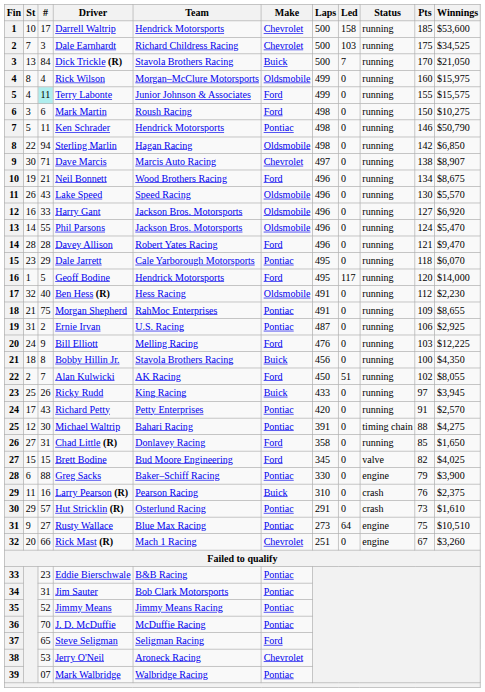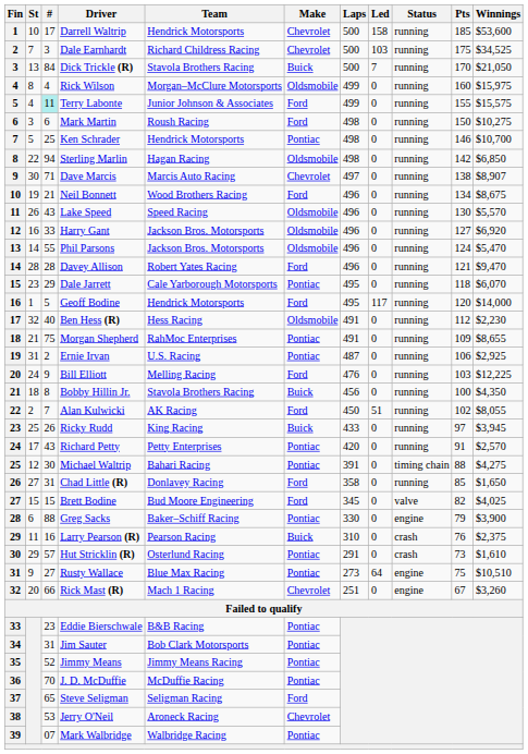Ken Schrader | #: 11 -> 25
Ken Schrader | Winnings: $50,790 -> $10,700
